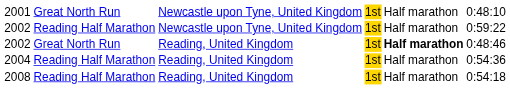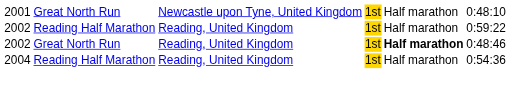2002 / Reading Half Marathon | column 3: Newcastle upon Tyne, United Kingdom -> Reading, United Kingdom
- row: 2008 | Reading Half Marathon | Reading, United Kingdom | 1st | Half marathon | 0:54:18
